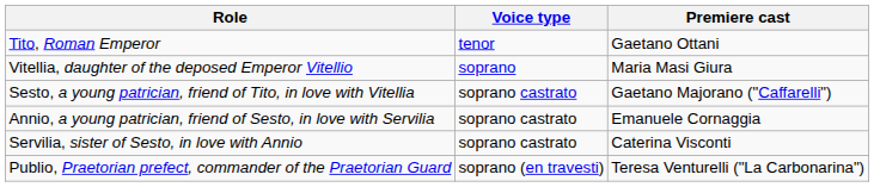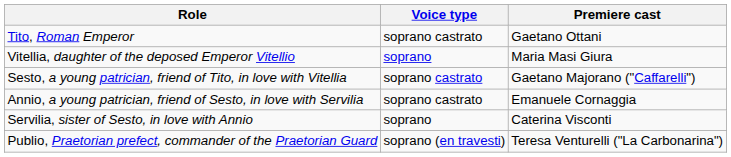Tito, Roman Emperor | Voice type: tenor -> soprano castrato
Servilia, sister of Sesto, in love with Annio | Voice type: soprano castrato -> soprano
